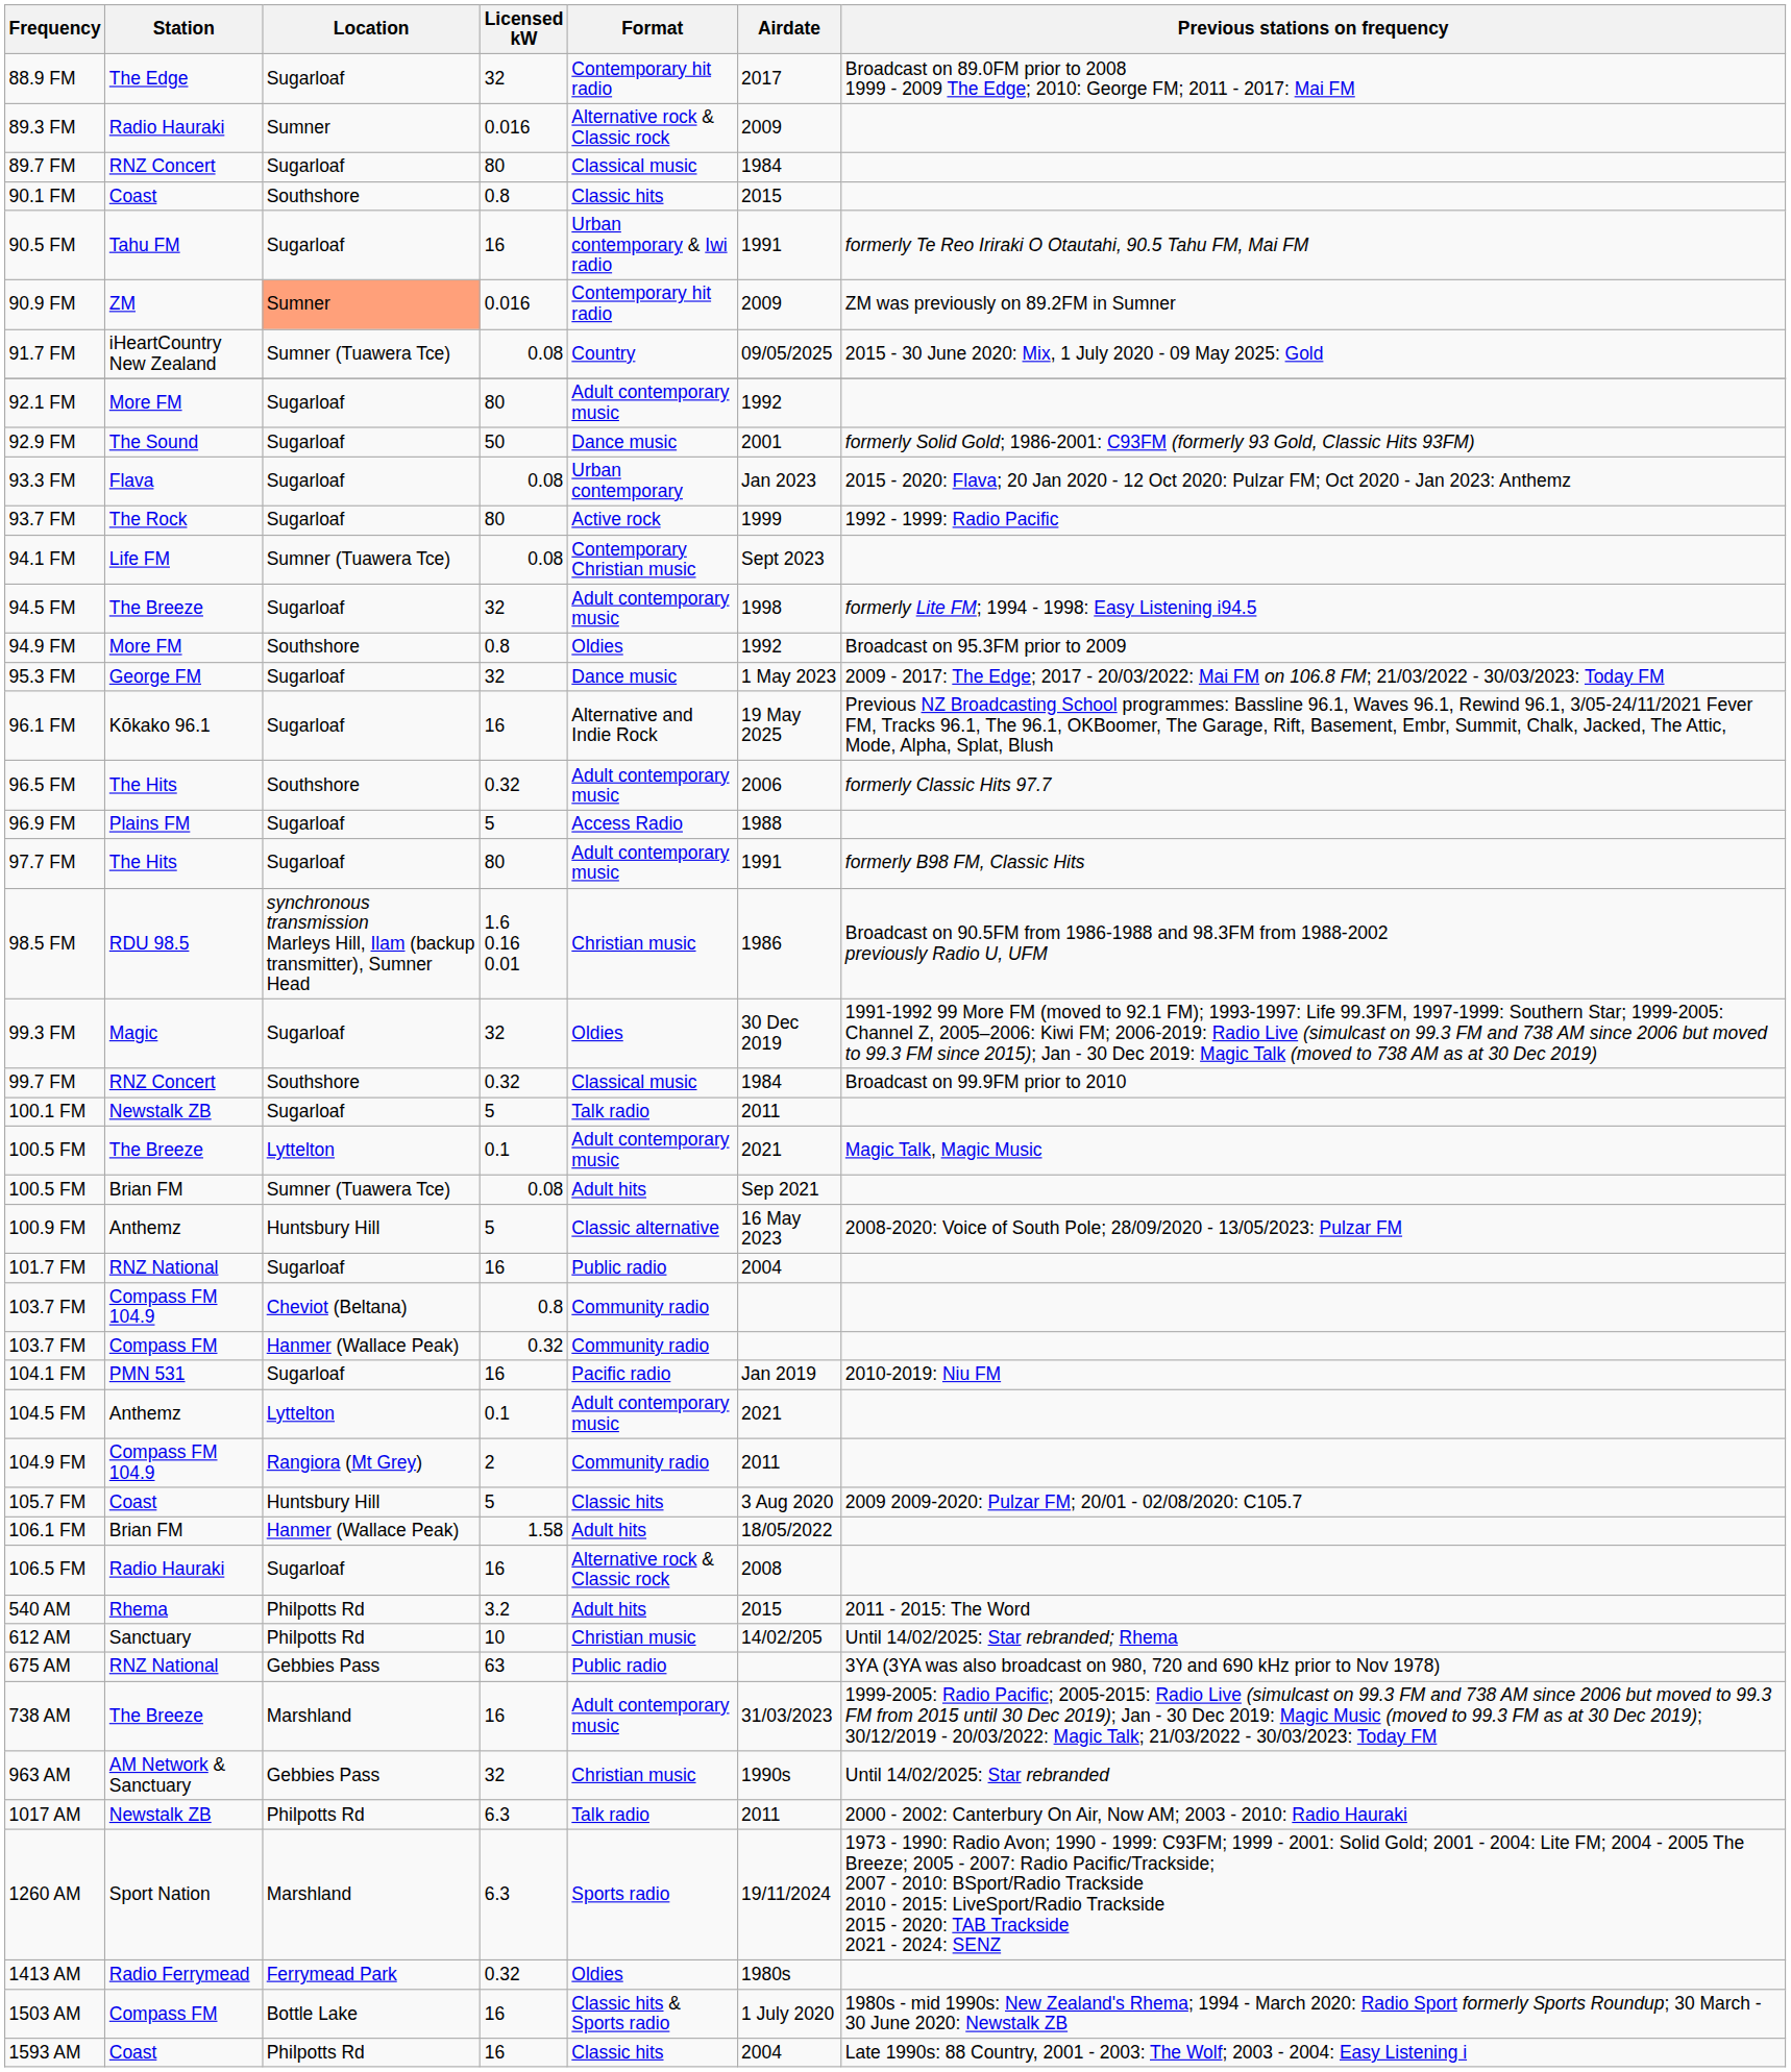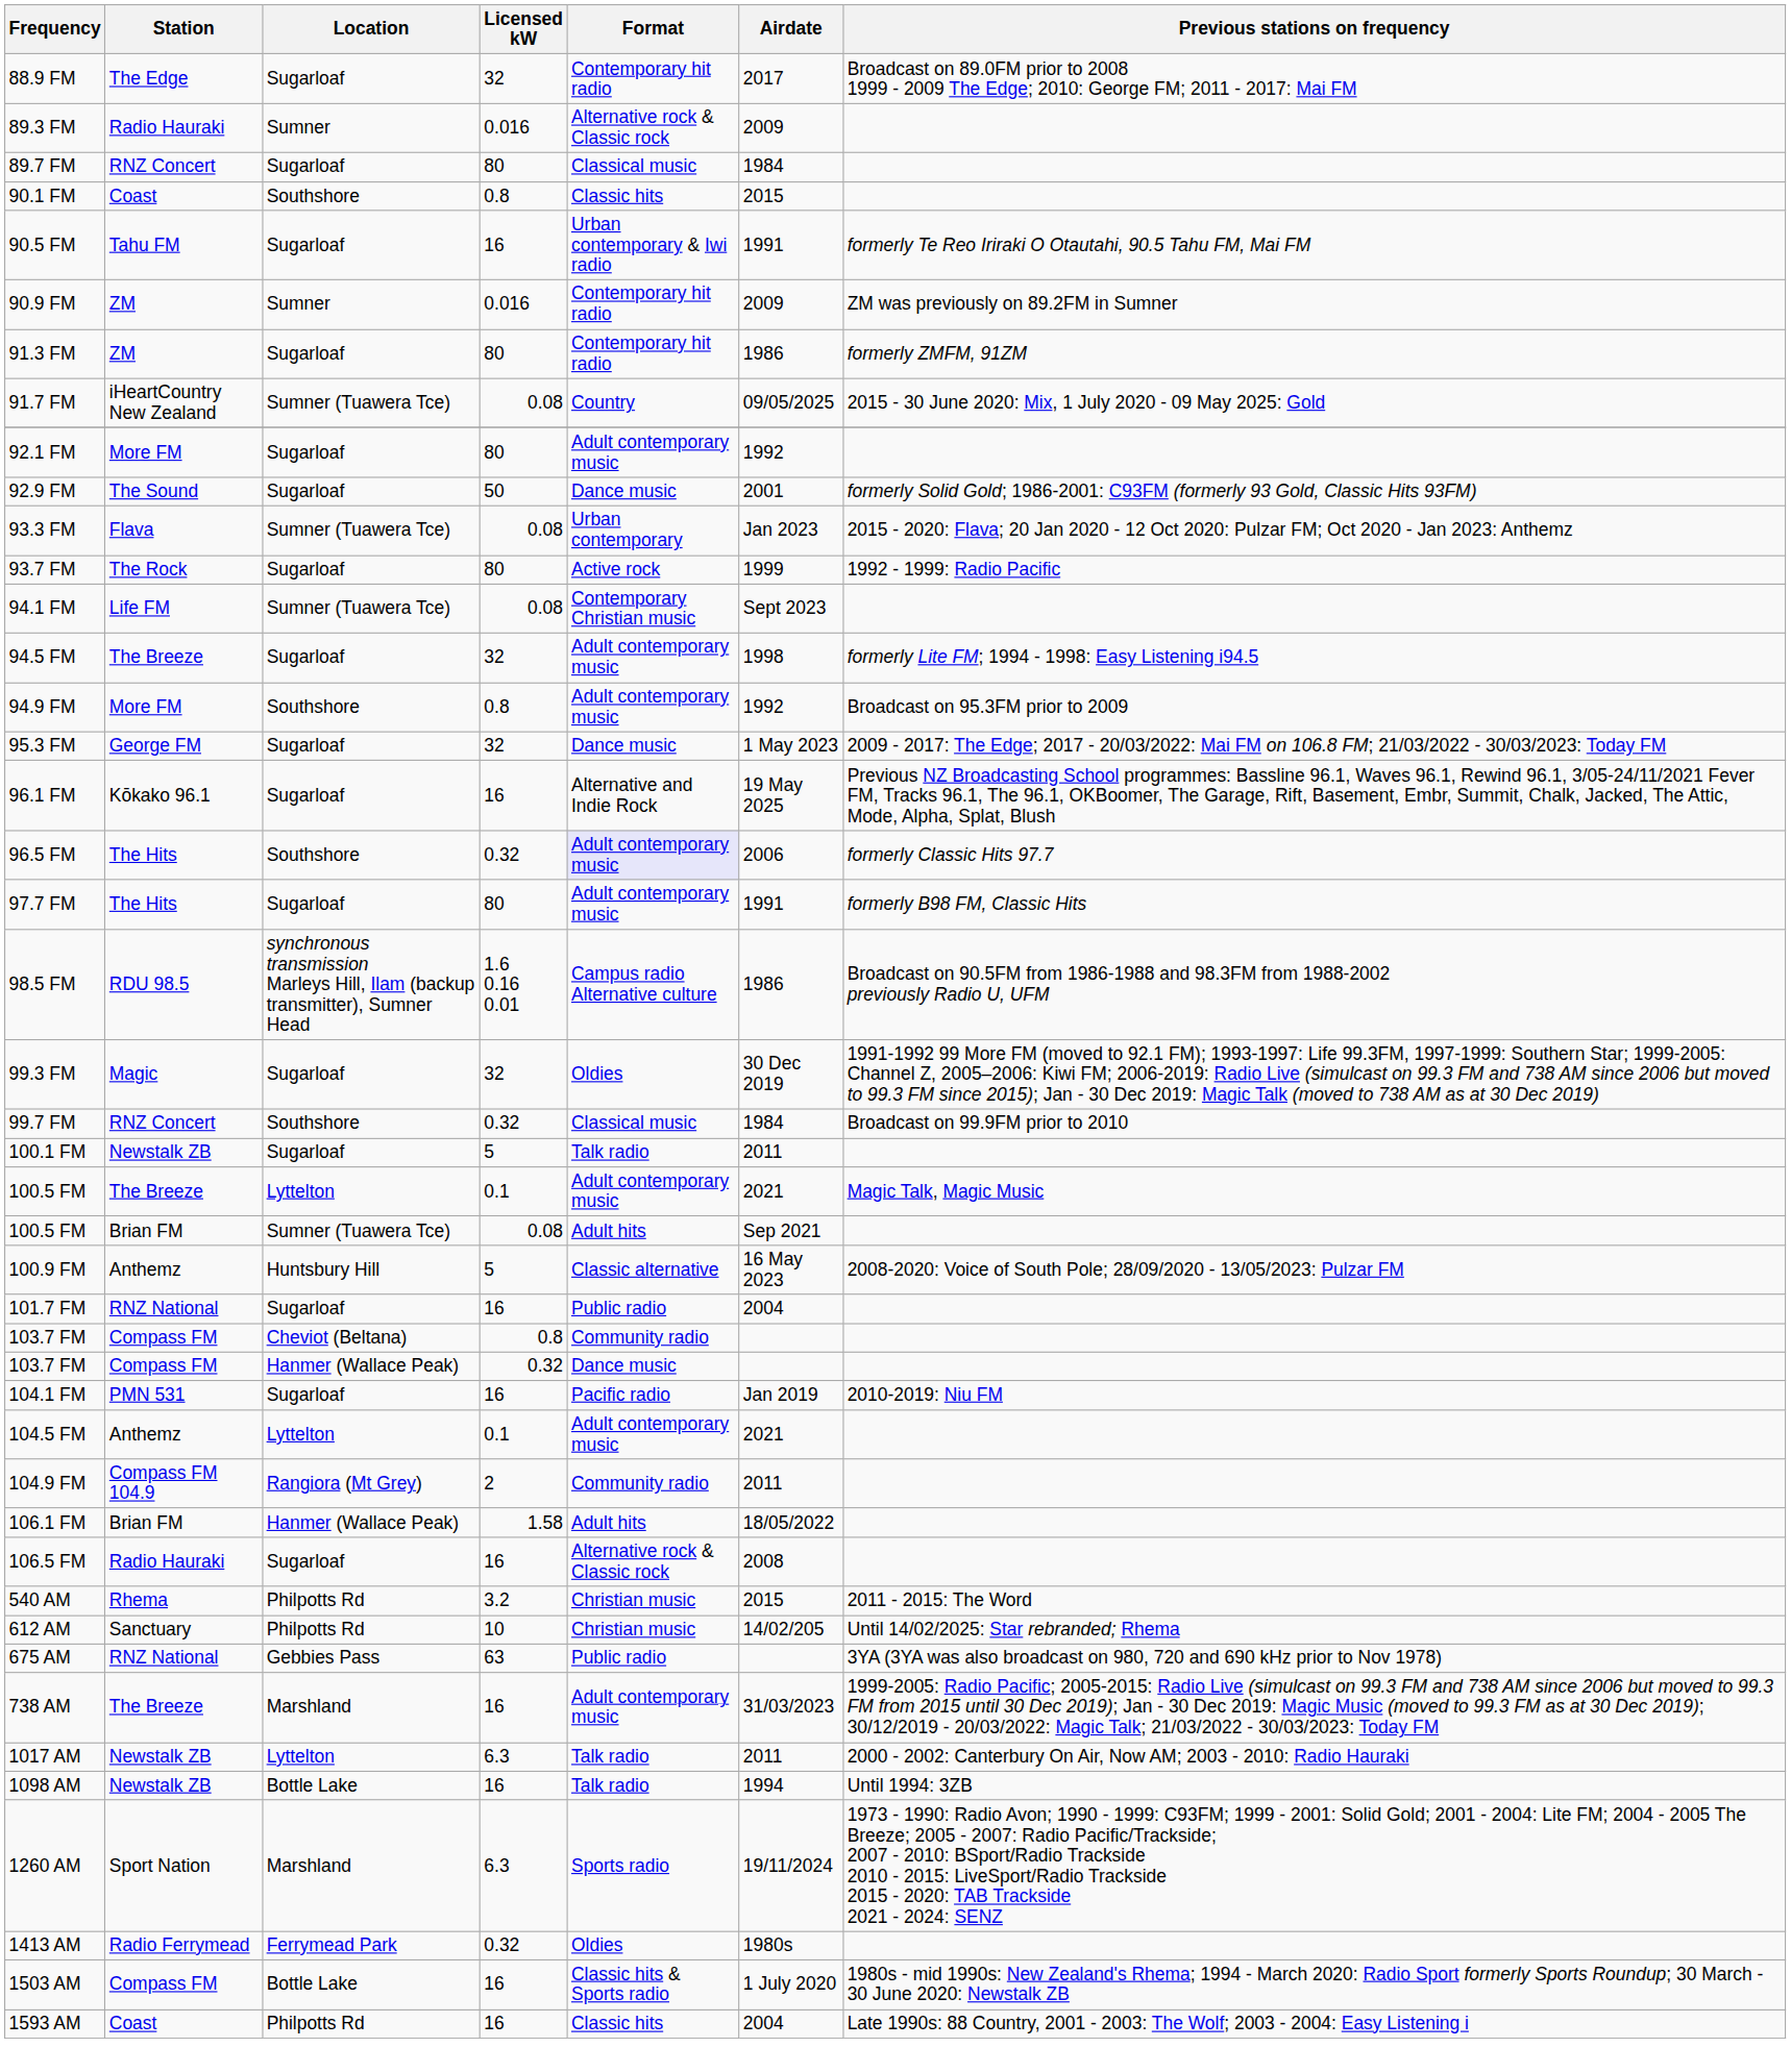90.9 FM | Location: lightsalmon background -> no background
+ row: 91.3 FM | ZM | Sugarloaf | 80 | Contemporary hit radio | 1986 | formerly ZMFM, 91ZM
93.3 FM | Location: Sugarloaf -> Sumner (Tuawera Tce)
94.9 FM | Format: Oldies -> Adult contemporary music
96.5 FM | Format: no background -> lavender background
- row: 96.9 FM | Plains FM | Sugarloaf | 5 | Access Radio | 1988
98.5 FM | Format: Christian music -> Campus radio Alternative culture
103.7 FM / 0.8 | Station: Compass FM 104.9 -> Compass FM
103.7 FM / 0.32 | Format: Community radio -> Dance music
- row: 105.7 FM | Coast | Huntsbury Hill | 5 | Classic hits | 3 Aug 2020 | 2009 2009-2020: Pulzar FM; 20/01 - 02/08/2020: C105.7
540 AM | Format: Adult hits -> Christian music
- row: 963 AM | AM Network & Sanctuary | Gebbies Pass | 32 | Christian music | 1990s | Until 14/02/2025: Star rebranded
1017 AM | Location: Philpotts Rd -> Lyttelton
+ row: 1098 AM | Newstalk ZB | Bottle Lake | 16 | Talk radio | 1994 | Until 1994: 3ZB
